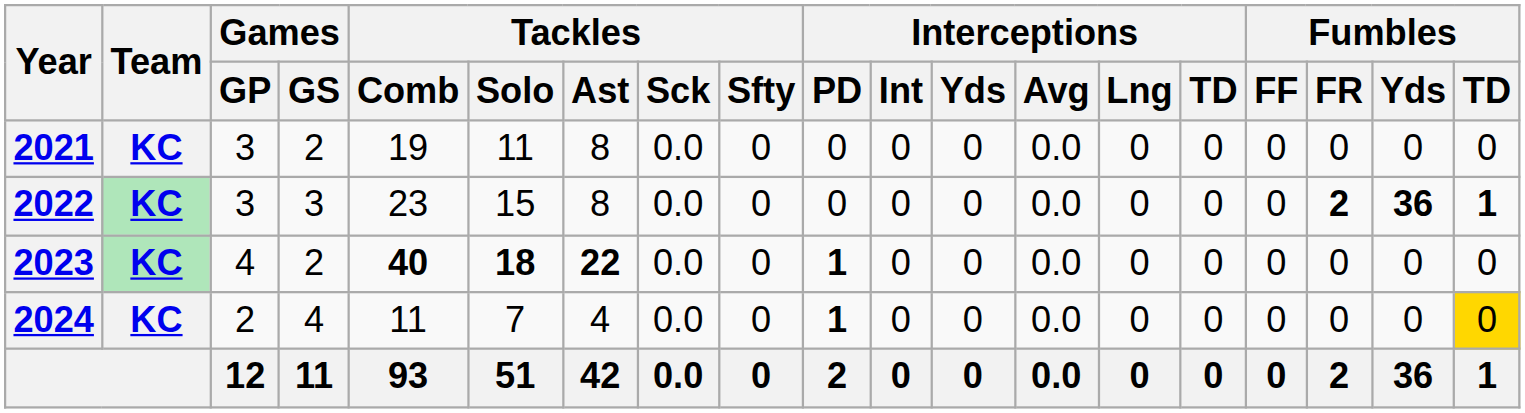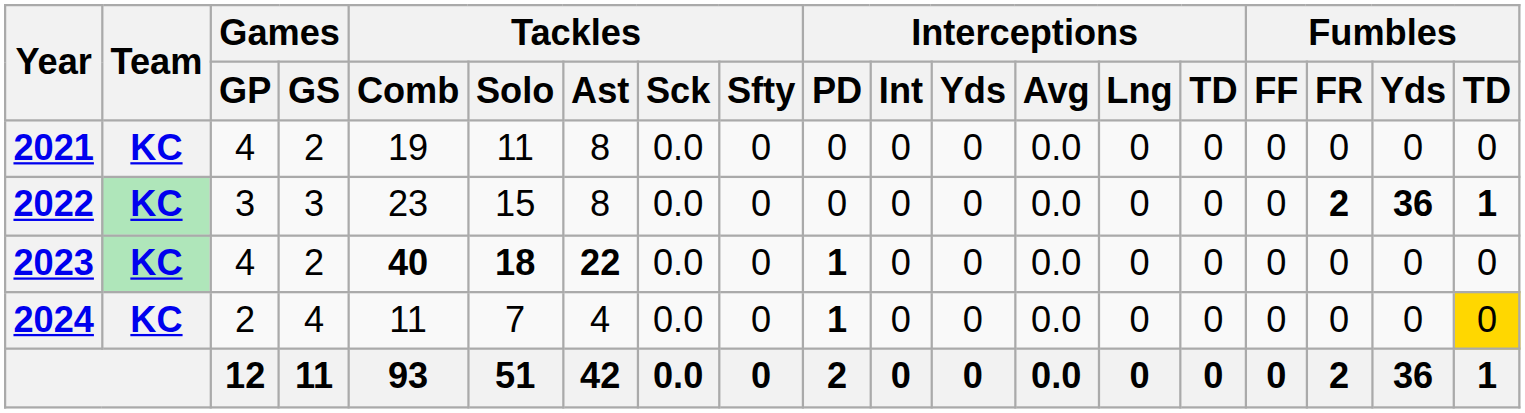2021 | Games / GP: 3 -> 4
